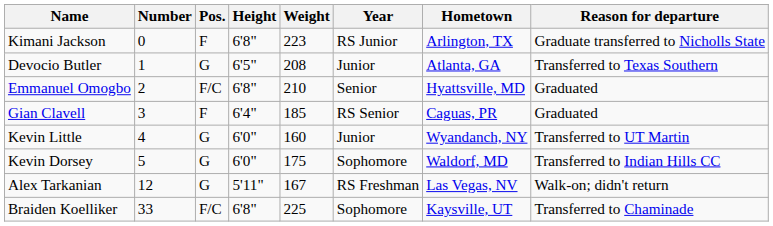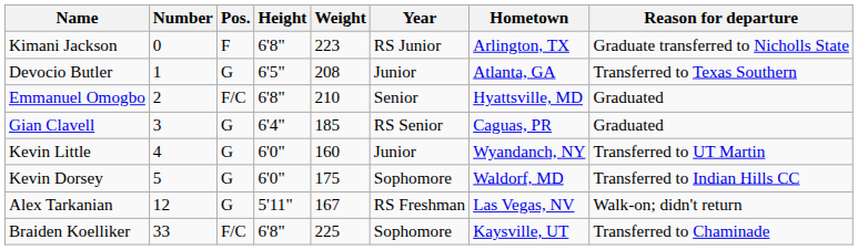Gian Clavell | Pos.: F -> G
